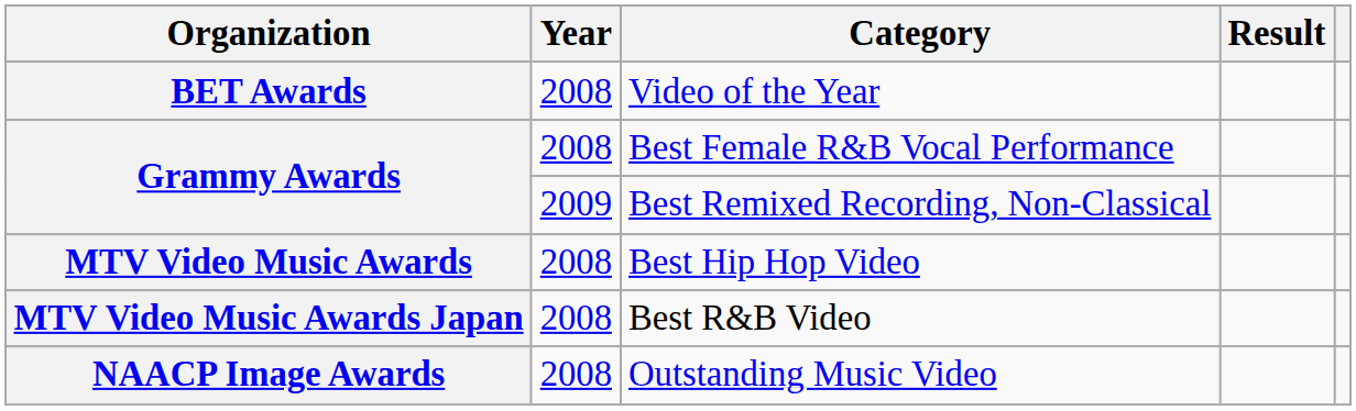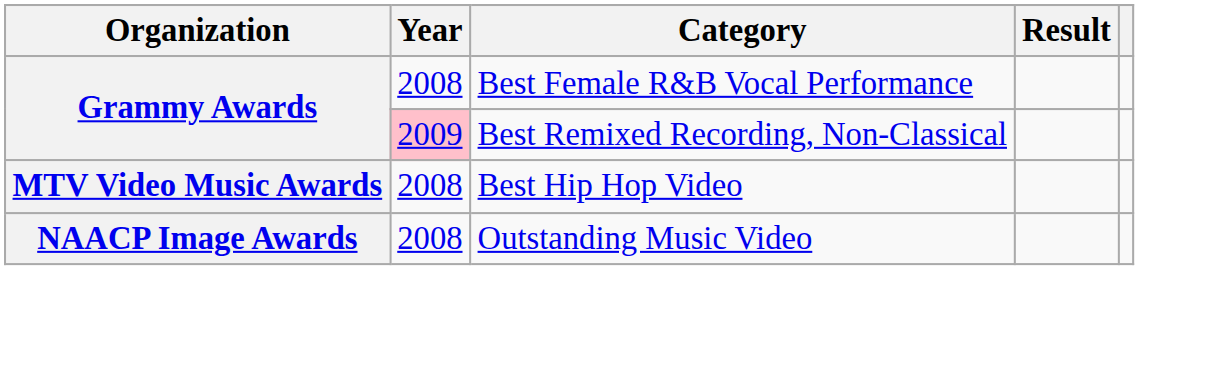- row: BET Awards | 2008 | Video of the Year
Best Remixed Recording, Non-Classical | Year: no background -> pink background
- row: MTV Video Music Awards Japan | 2008 | Best R&B Video
